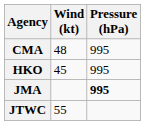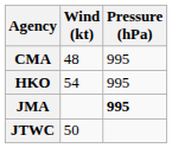HKO | Wind (kt): 45 -> 54
JTWC | Wind (kt): 55 -> 50
